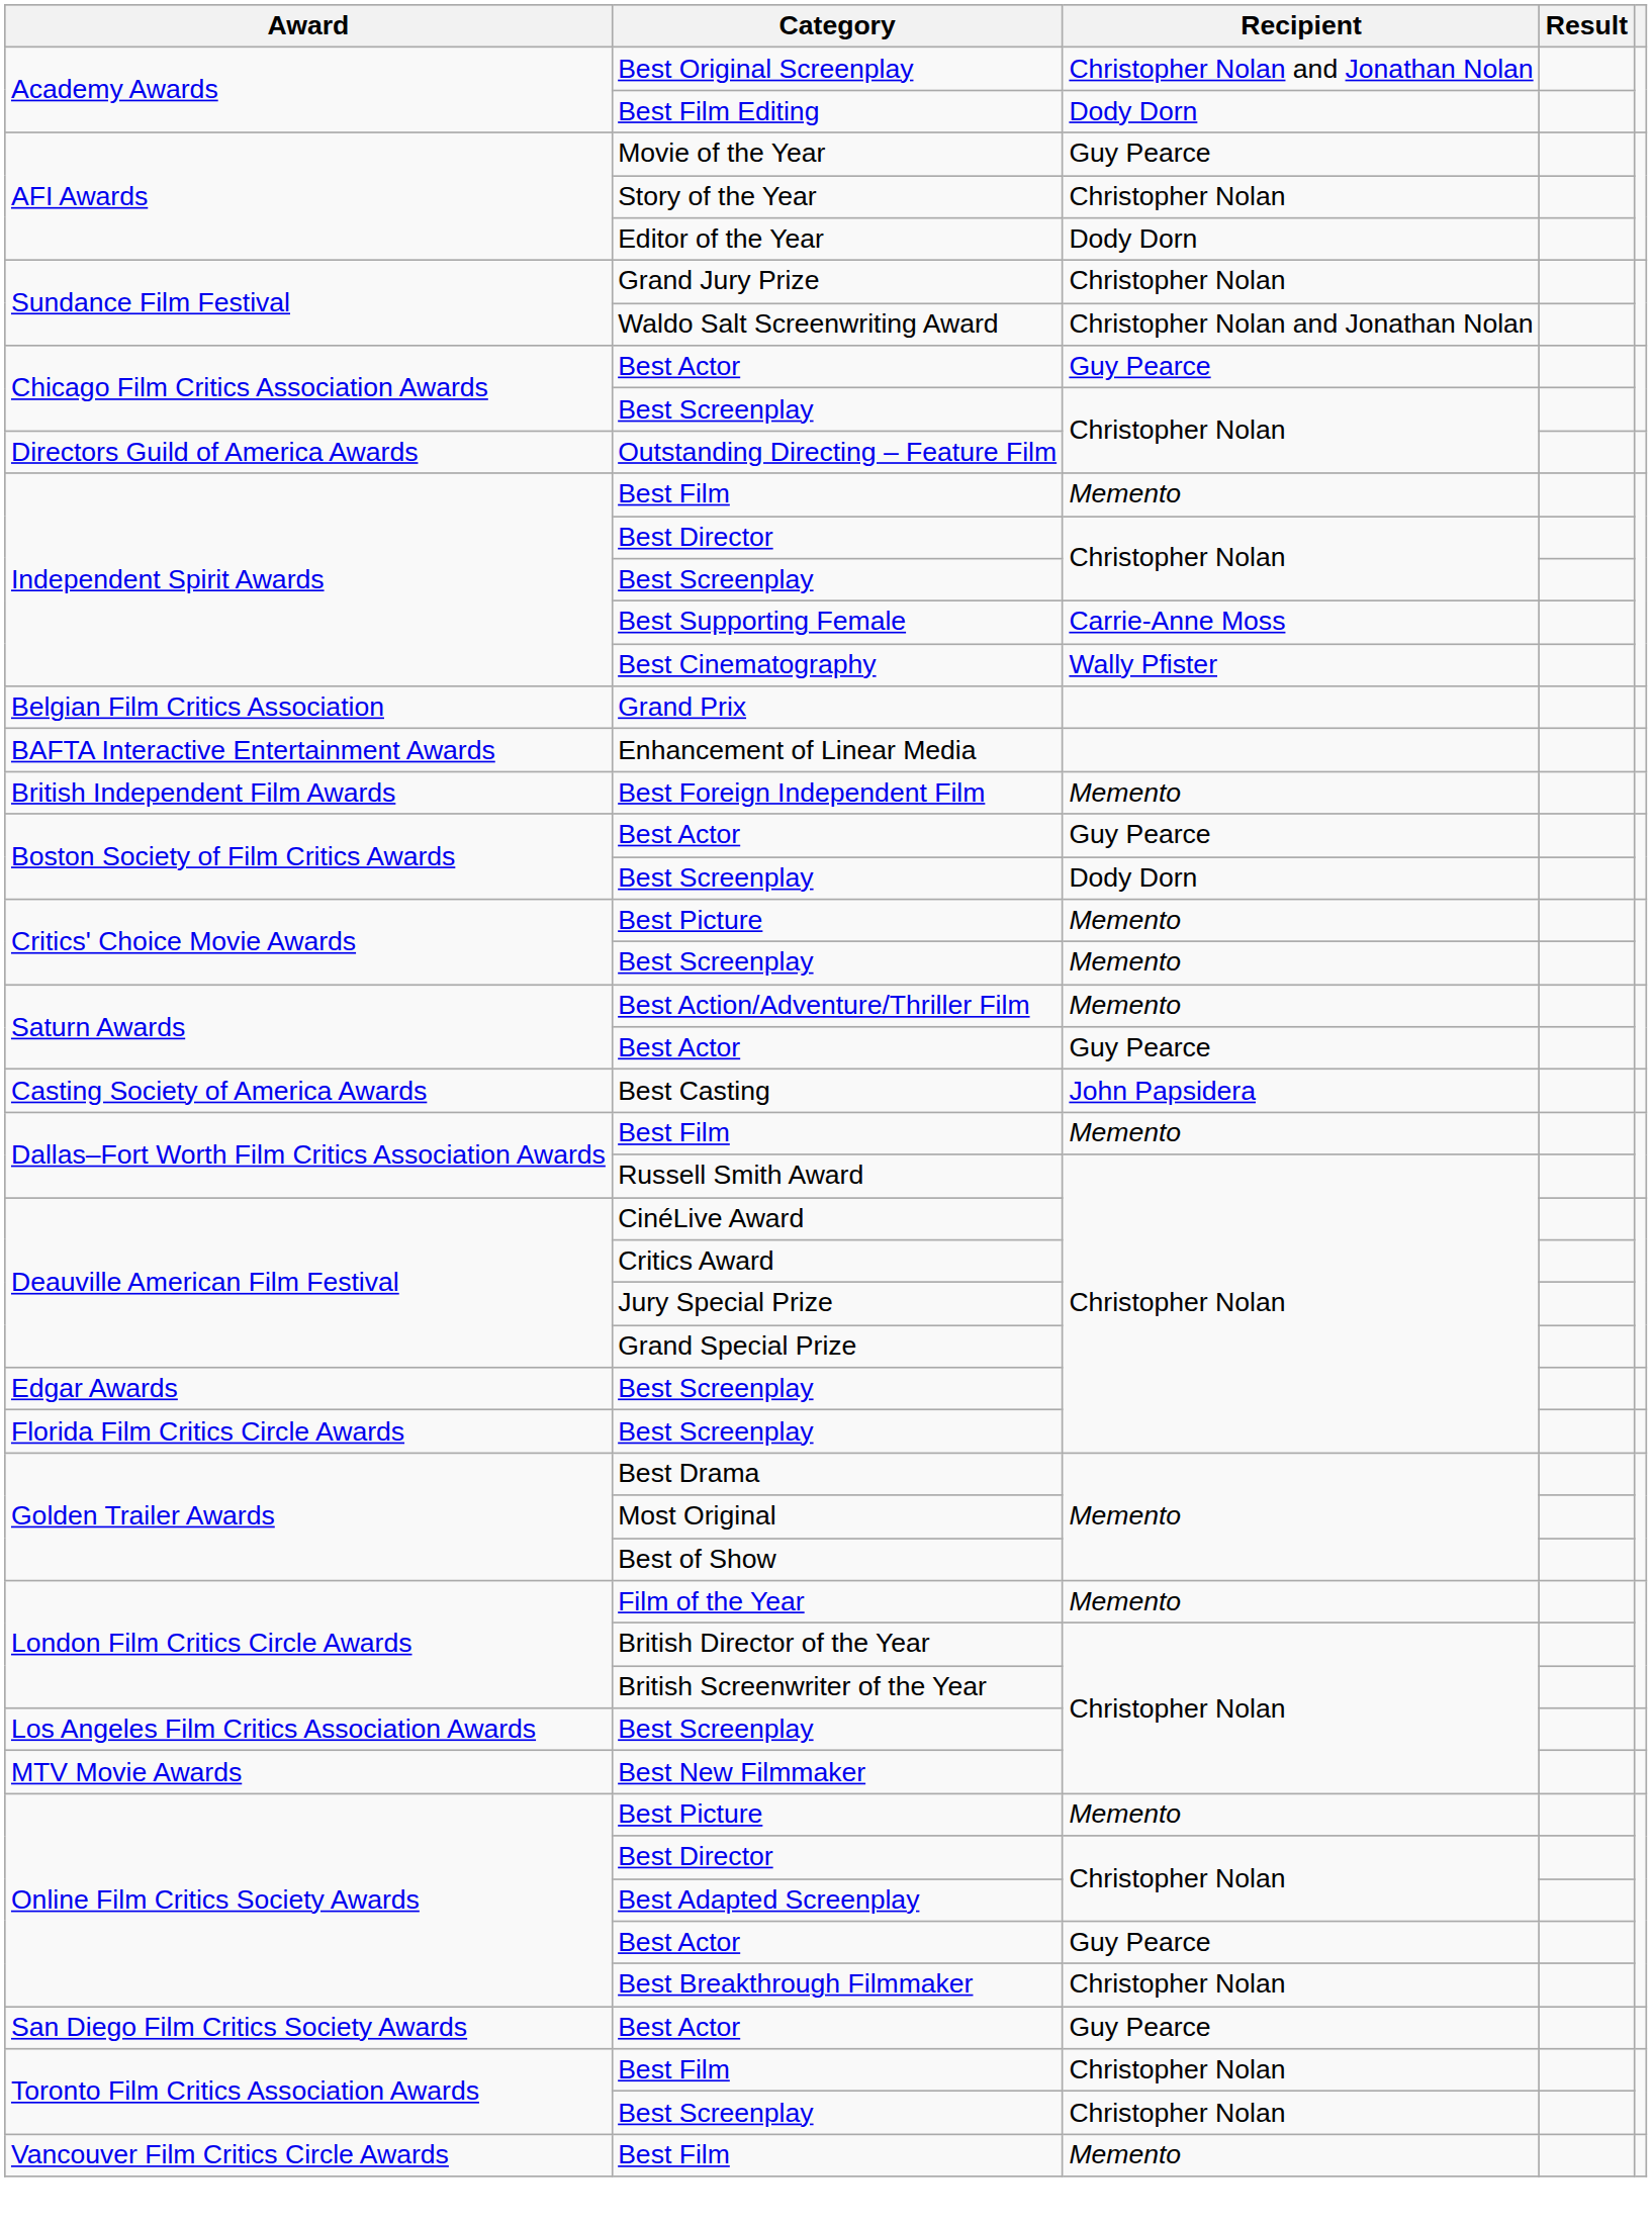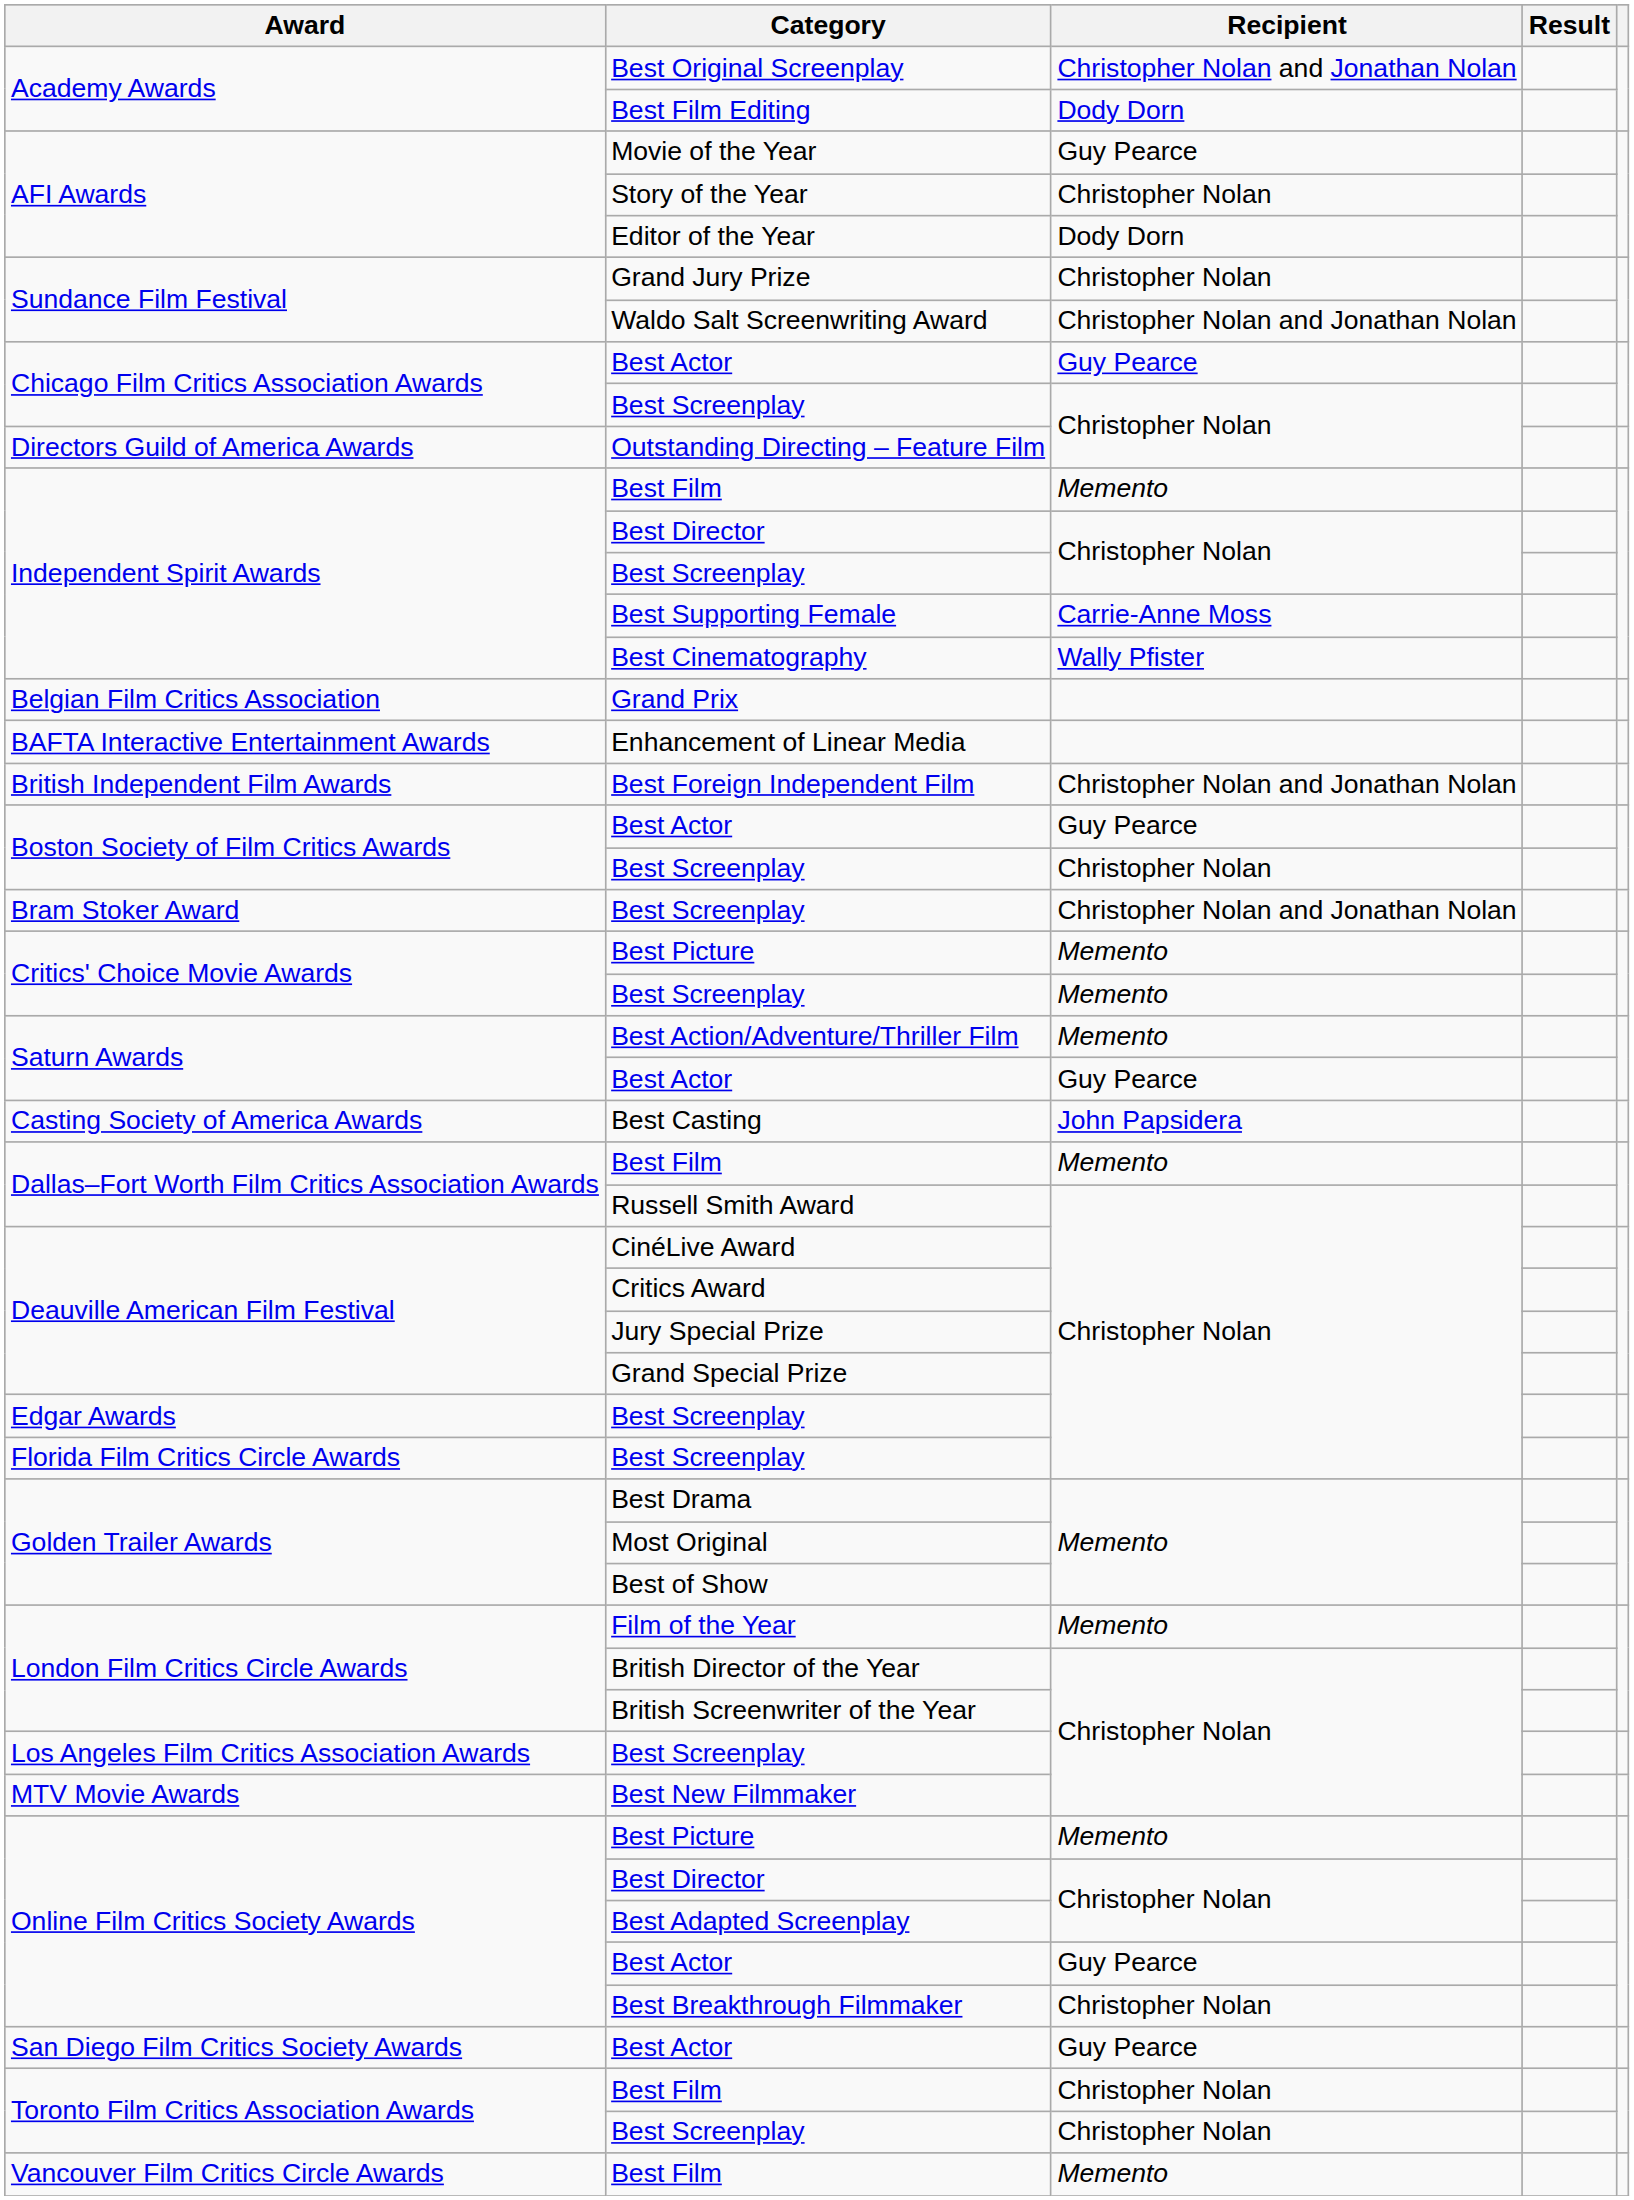Best Foreign Independent Film | Recipient: Memento -> Christopher Nolan and Jonathan Nolan
Boston Society of Film Critics Awards / Best Screenplay | Recipient: Dody Dorn -> Christopher Nolan
+ row: Bram Stoker Award | Best Screenplay | Christopher Nolan and Jonathan Nolan
